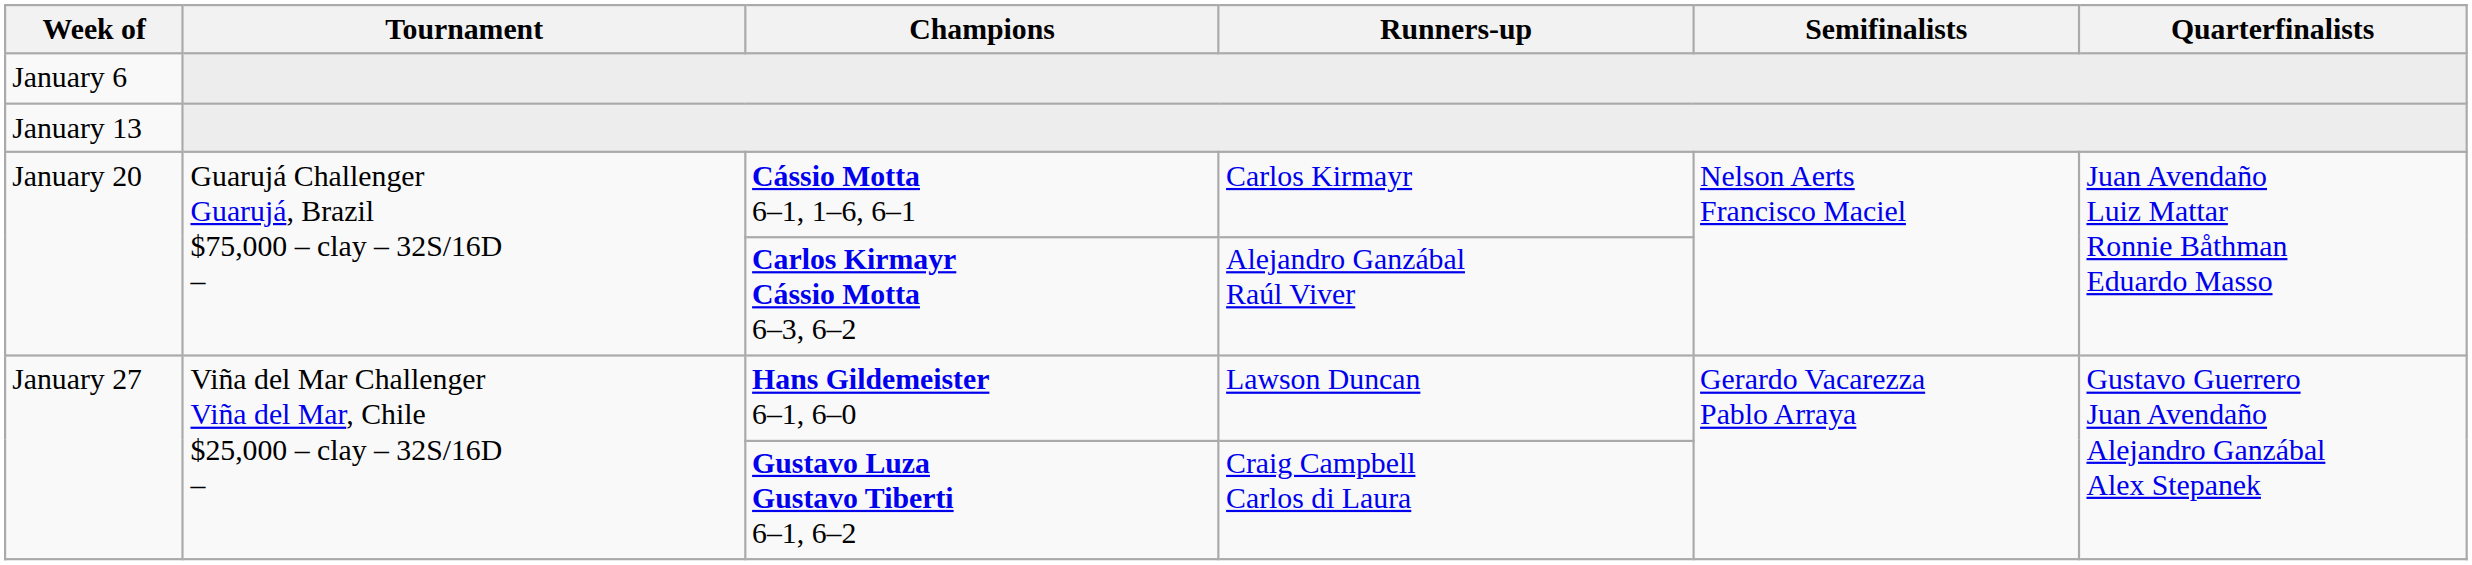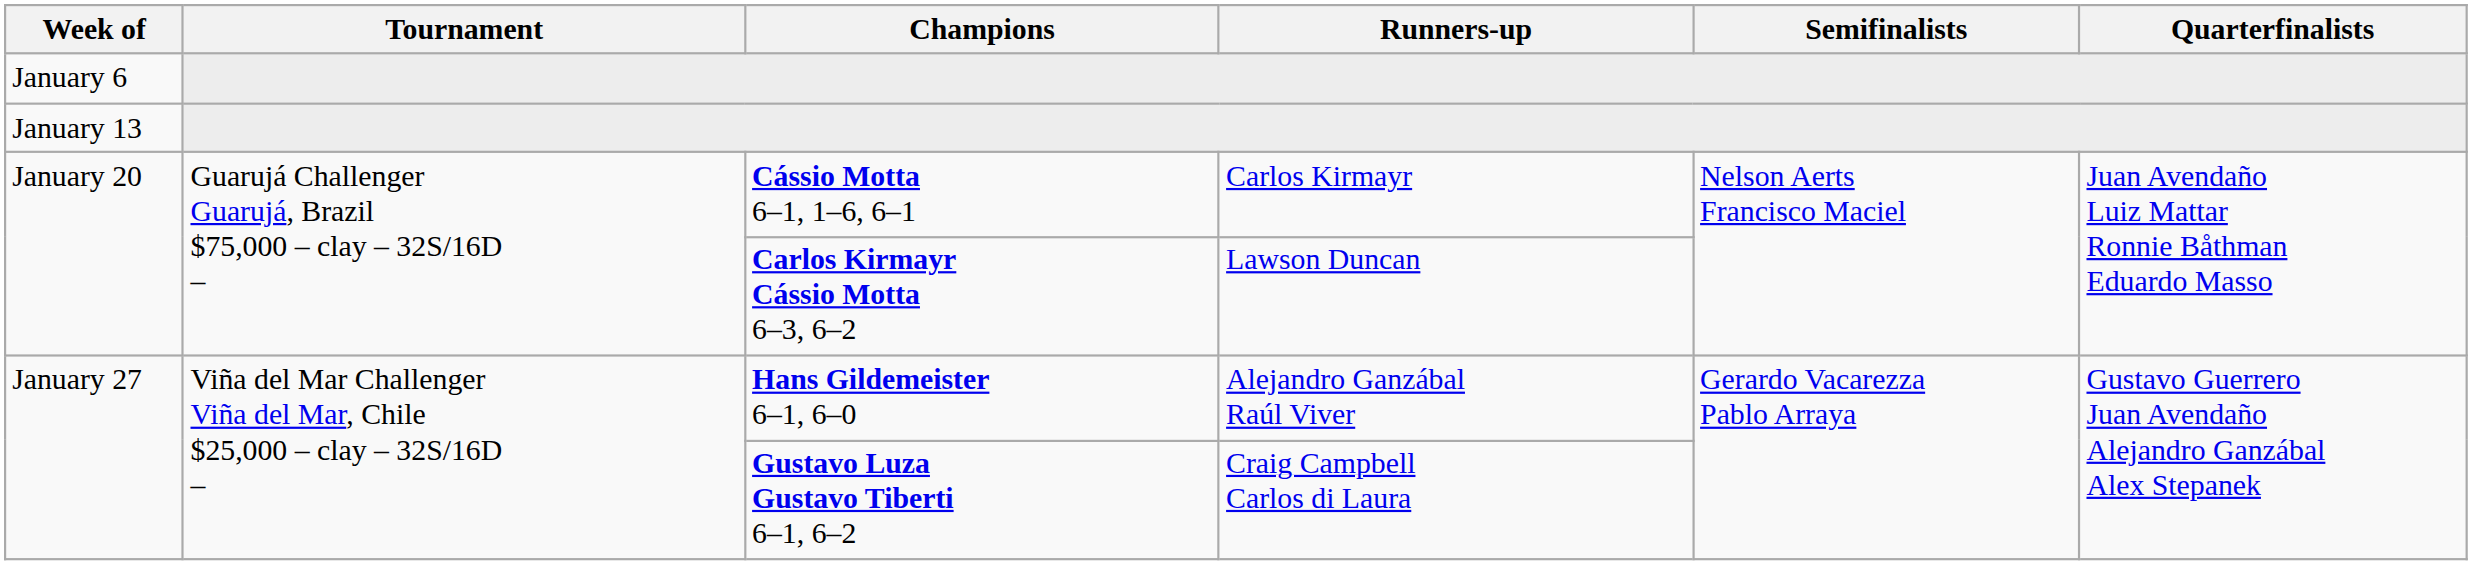Carlos Kirmayr Cássio Motta 6–3, 6–2 | Runners-up: Alejandro Ganzábal Raúl Viver -> Lawson Duncan
Hans Gildemeister 6–1, 6–0 | Runners-up: Lawson Duncan -> Alejandro Ganzábal Raúl Viver
